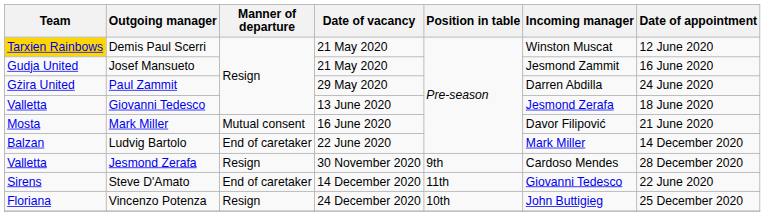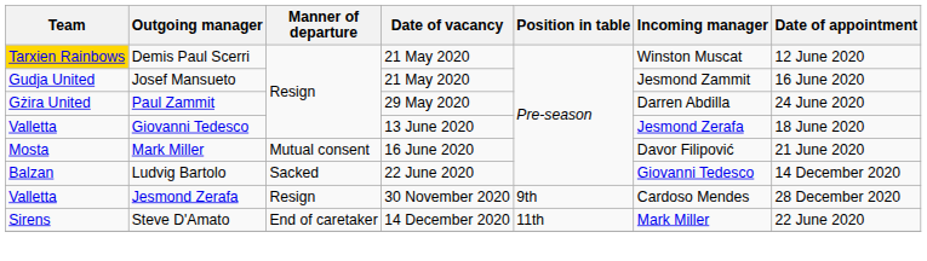Ludvig Bartolo | Manner of departure: End of caretaker -> Sacked
Ludvig Bartolo | Incoming manager: Mark Miller -> Giovanni Tedesco
Steve D'Amato | Incoming manager: Giovanni Tedesco -> Mark Miller
- row: Floriana | Vincenzo Potenza | Resign | 24 December 2020 | 10th | John Buttigieg | 25 December 2020
